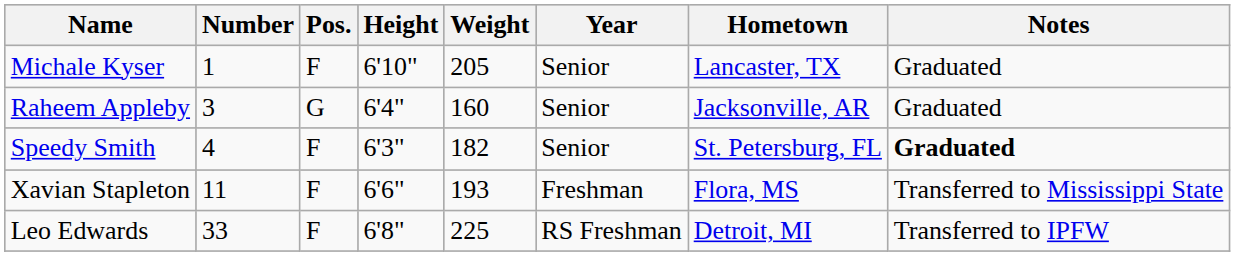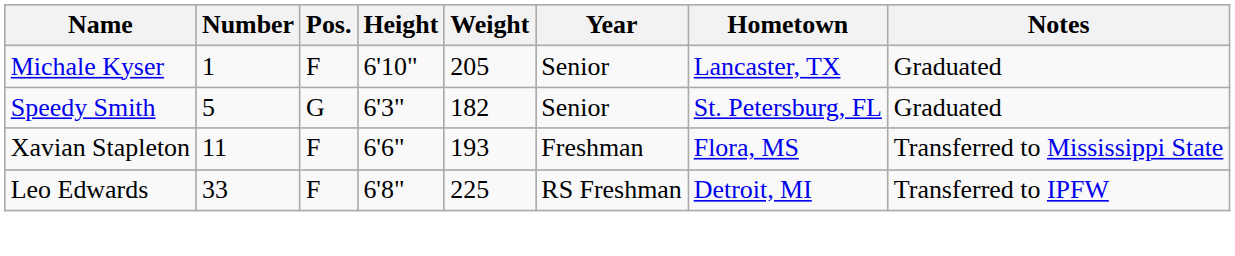- row: Raheem Appleby | 3 | G | 6'4" | 160 | Senior | Jacksonville, AR | Graduated
Speedy Smith | Number: 4 -> 5
Speedy Smith | Pos.: F -> G
Speedy Smith | Notes: bold -> normal
